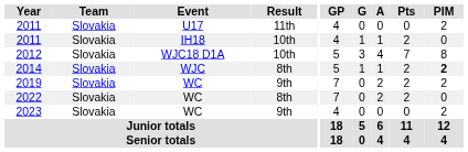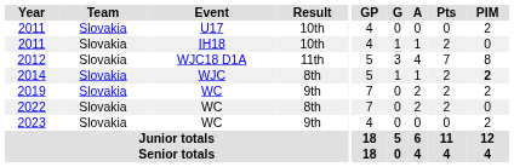2011 / U17 | Result: 11th -> 10th
2012 | Result: 10th -> 11th
